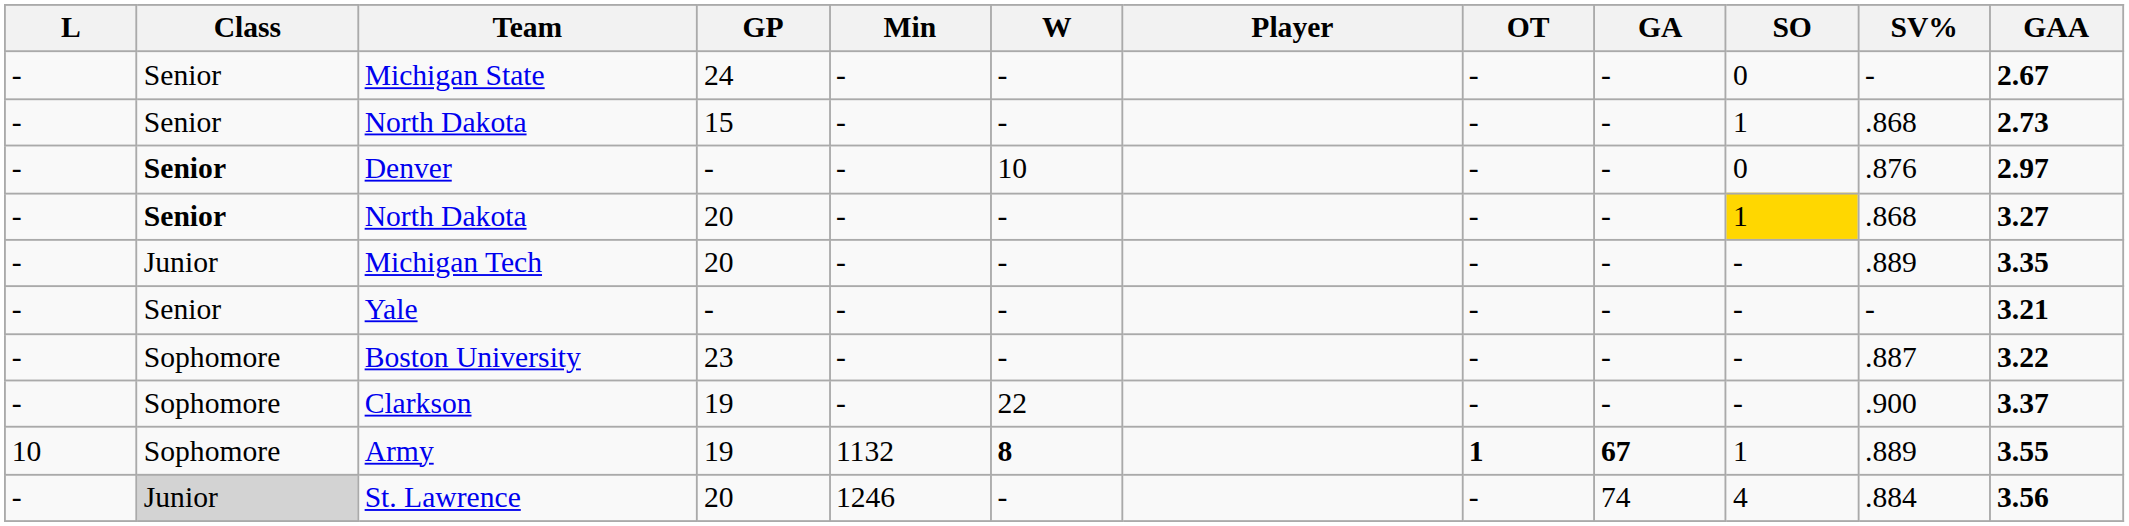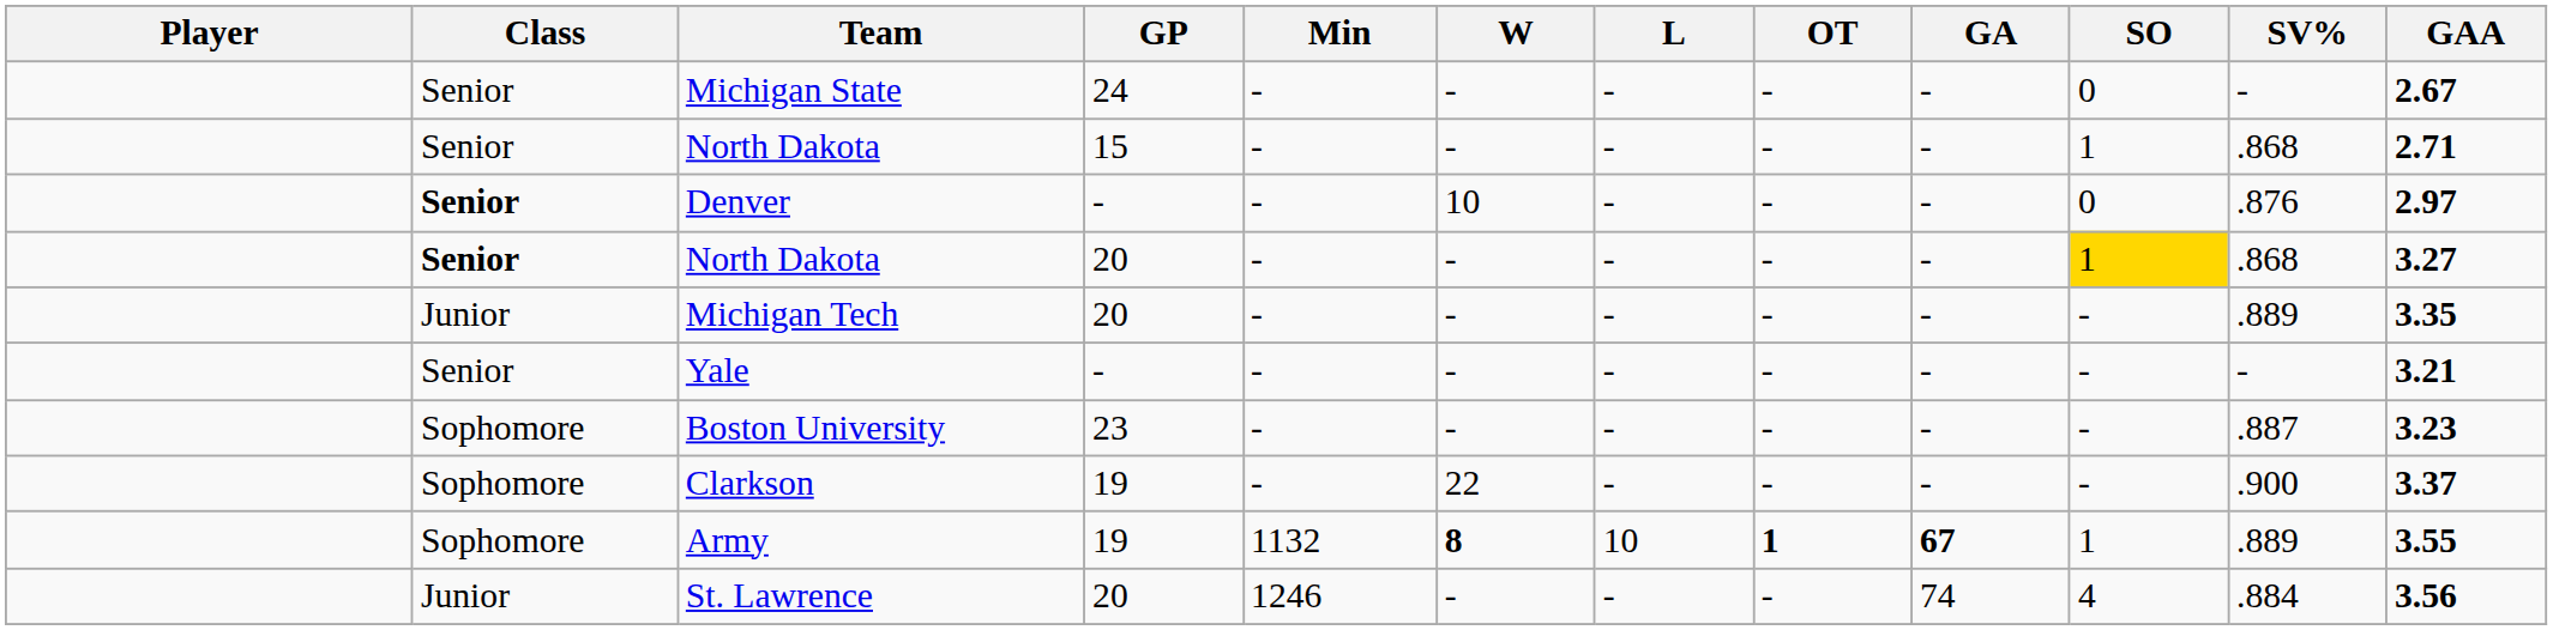columns swapped: Player <-> L
North Dakota / 15 | GAA: 2.73 -> 2.71
Boston University | GAA: 3.22 -> 3.23
St. Lawrence | Class: lightgrey background -> no background
